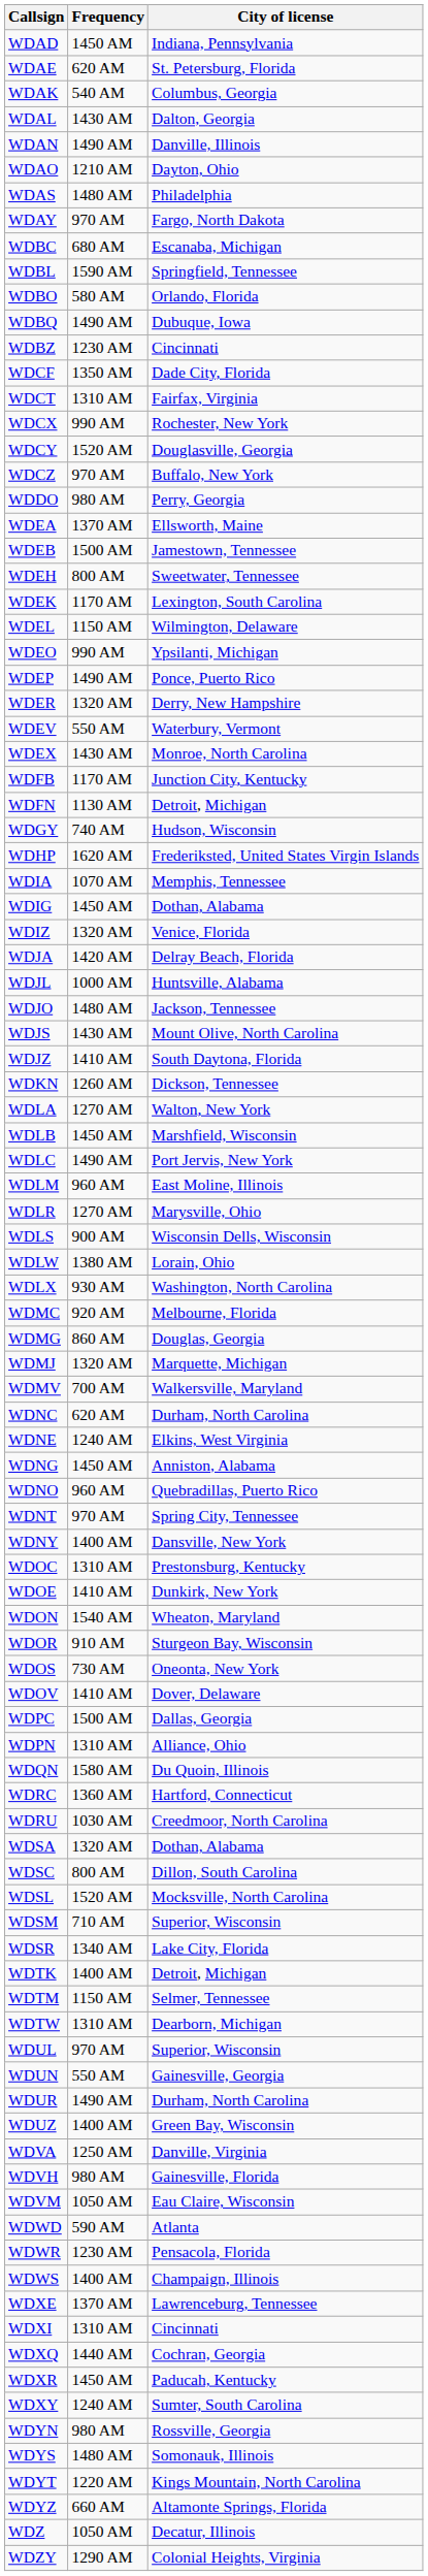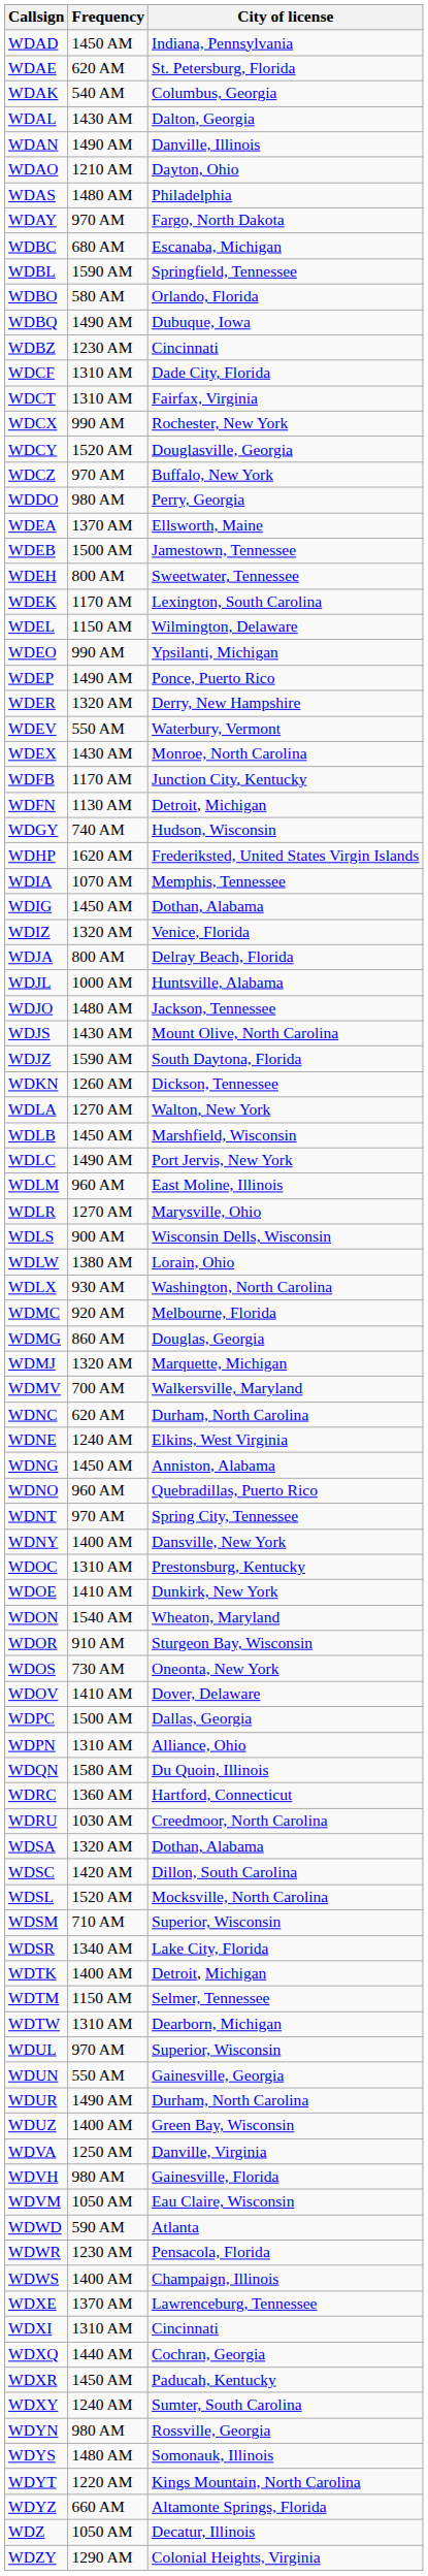WDCF | Frequency: 1350 AM -> 1310 AM
WDJA | Frequency: 1420 AM -> 800 AM
WDJZ | Frequency: 1410 AM -> 1590 AM
WDSC | Frequency: 800 AM -> 1420 AM
